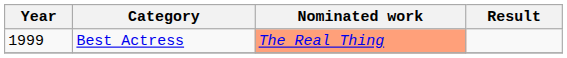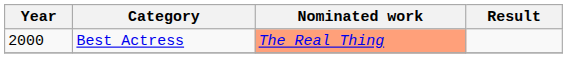Best Actress | Year: 1999 -> 2000
